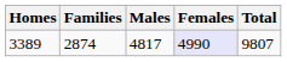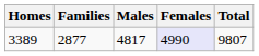3389 | Families: 2874 -> 2877
